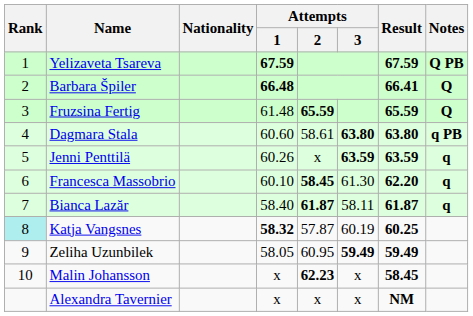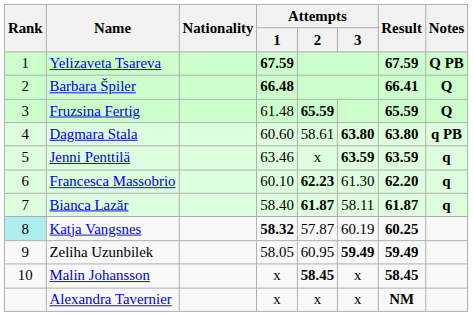Jenni Penttilä | Attempts / 1: 60.26 -> 63.46
Francesca Massobrio | Attempts / 2: 58.45 -> 62.23
Malin Johansson | Attempts / 2: 62.23 -> 58.45
